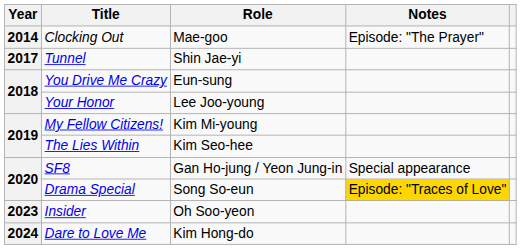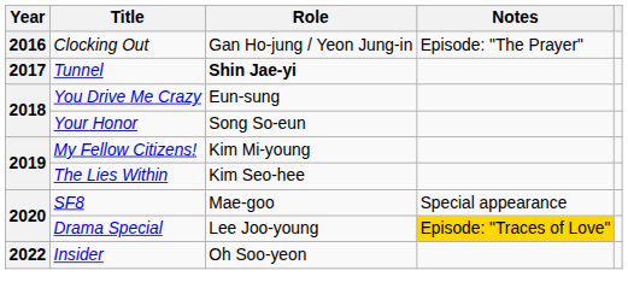Clocking Out | Year: 2014 -> 2016
Clocking Out | Role: Mae-goo -> Gan Ho-jung / Yeon Jung-in
Tunnel | Role: normal -> bold
Your Honor | Role: Lee Joo-young -> Song So-eun
SF8 | Role: Gan Ho-jung / Yeon Jung-in -> Mae-goo
Drama Special | Role: Song So-eun -> Lee Joo-young
Insider | Year: 2023 -> 2022
- row: 2024 | Dare to Love Me | Kim Hong-do
